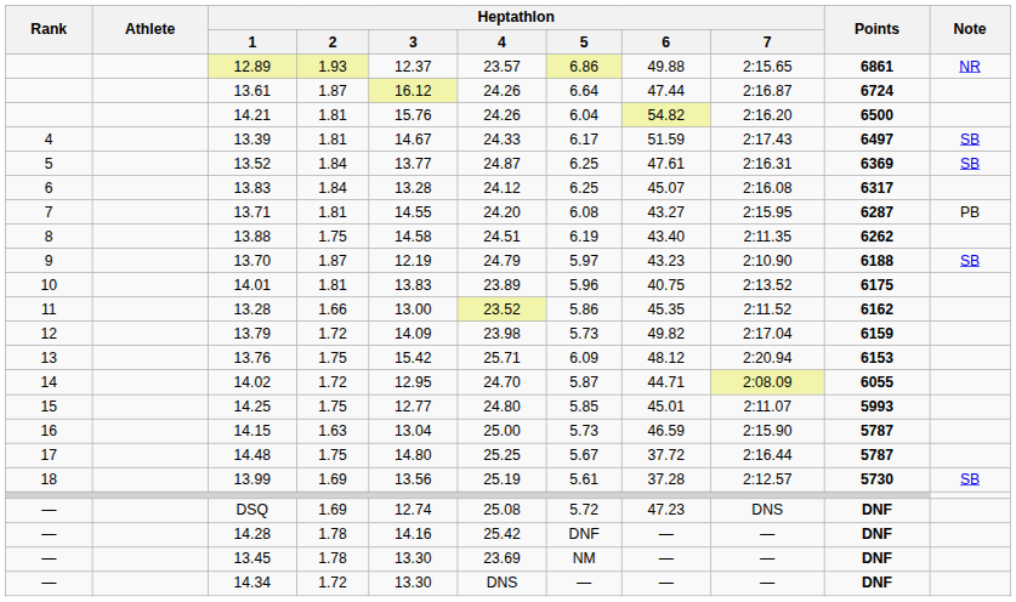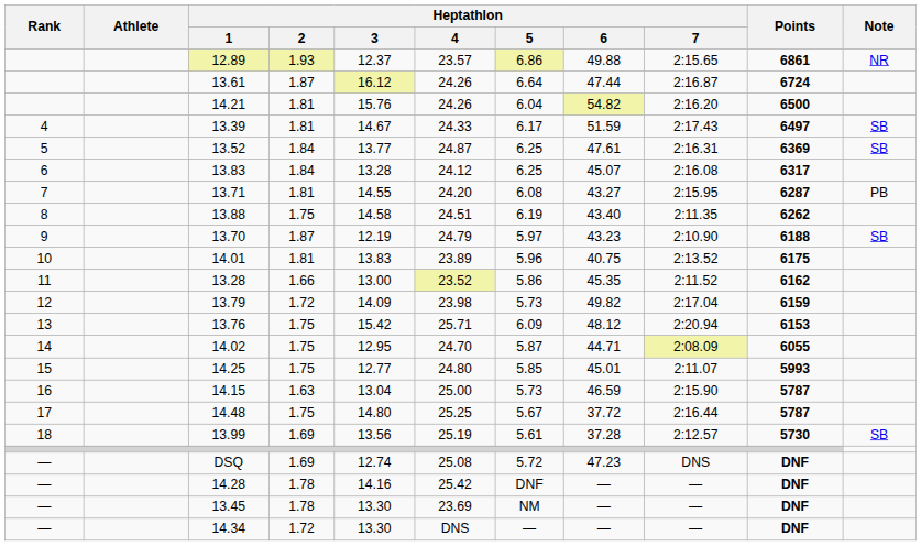14.02 | Heptathlon / 2: 1.72 -> 1.75
